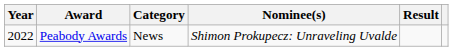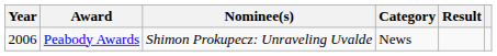columns swapped: Category <-> Nominee(s)
Peabody Awards | Year: 2022 -> 2006
